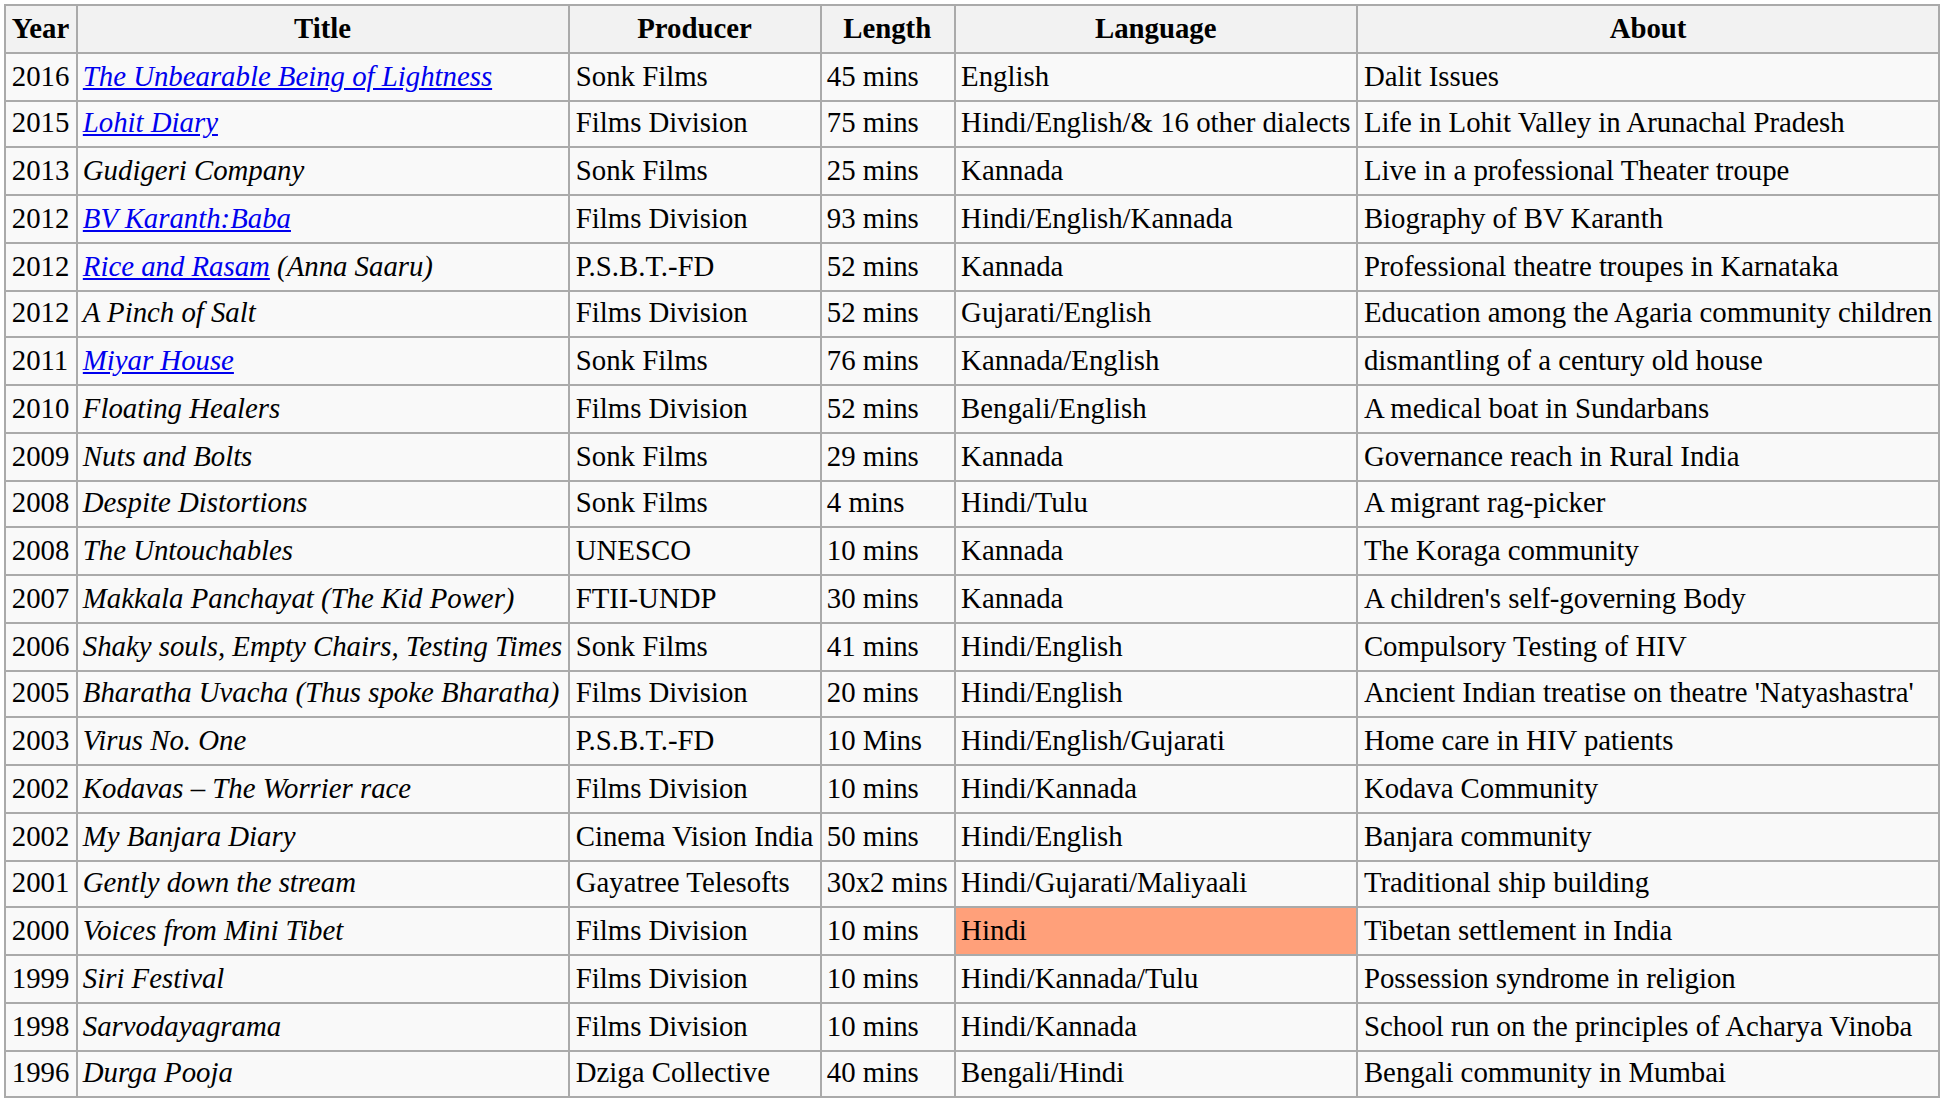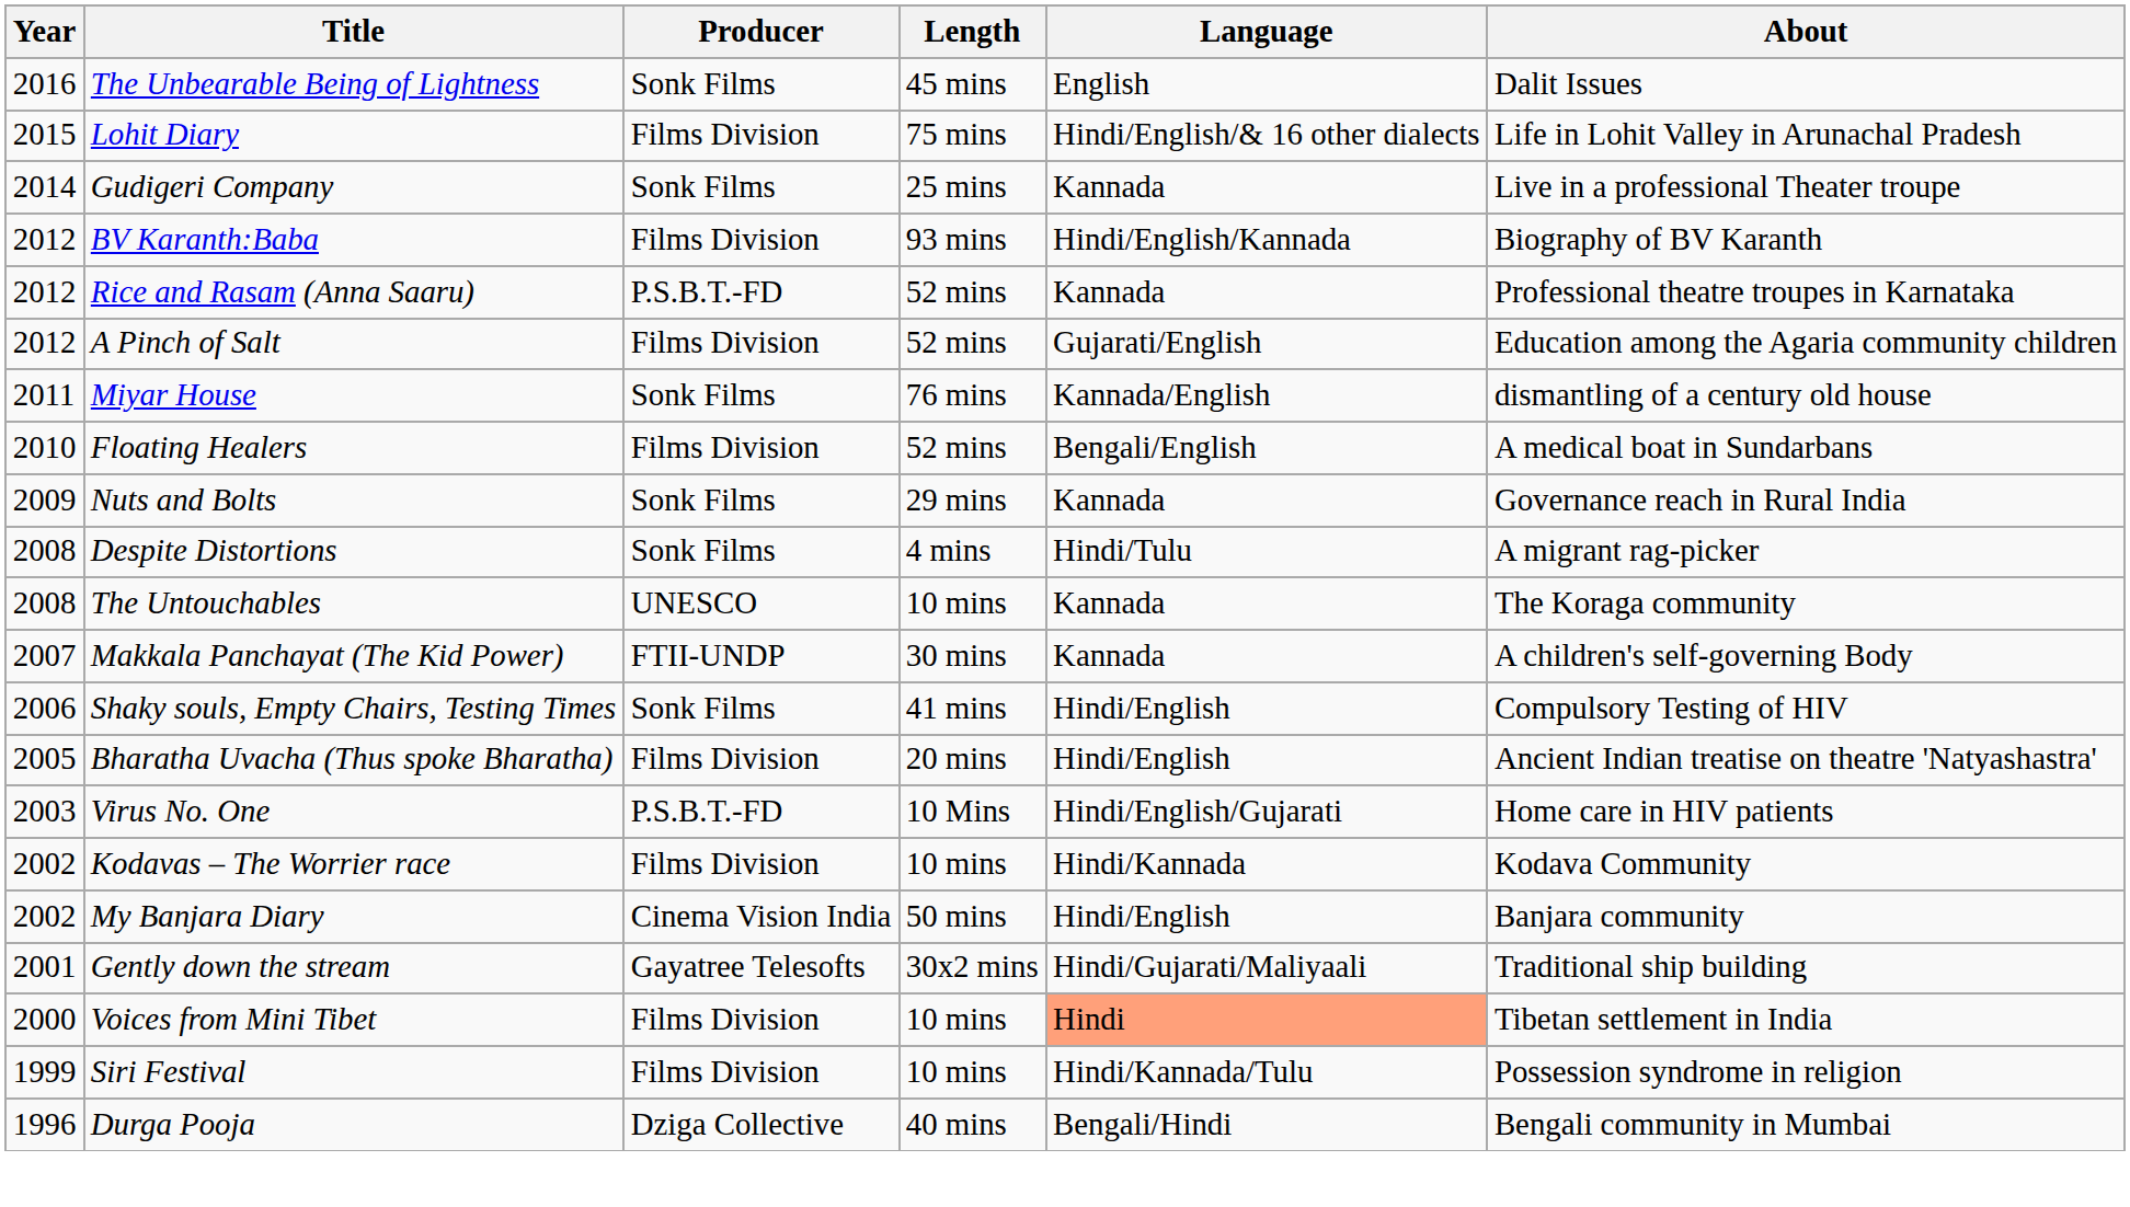Gudigeri Company | Year: 2013 -> 2014
- row: 1998 | Sarvodayagrama | Films Division | 10 mins | Hindi/Kannada | School run on the principles of Acharya Vinoba
